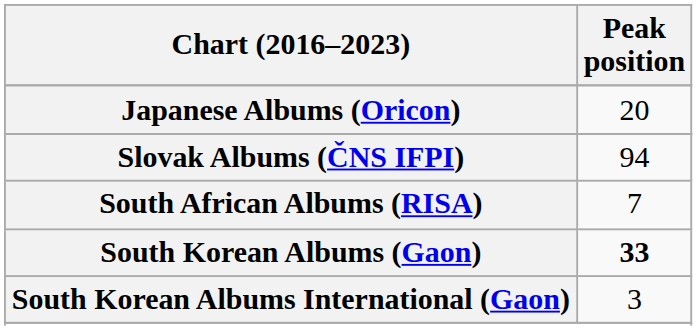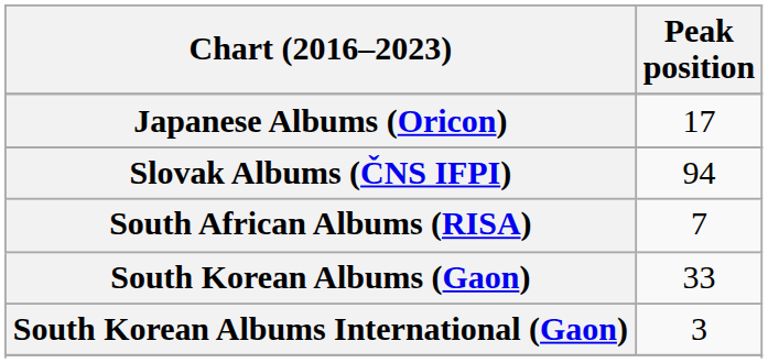Japanese Albums (Oricon) | Peak position: 20 -> 17
South Korean Albums (Gaon) | Peak position: bold -> normal
